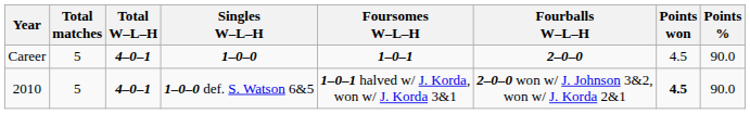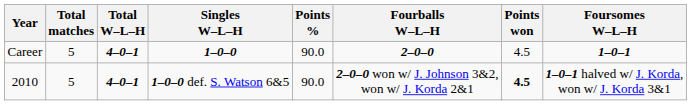columns swapped: Foursomes W–L–H <-> Points %
